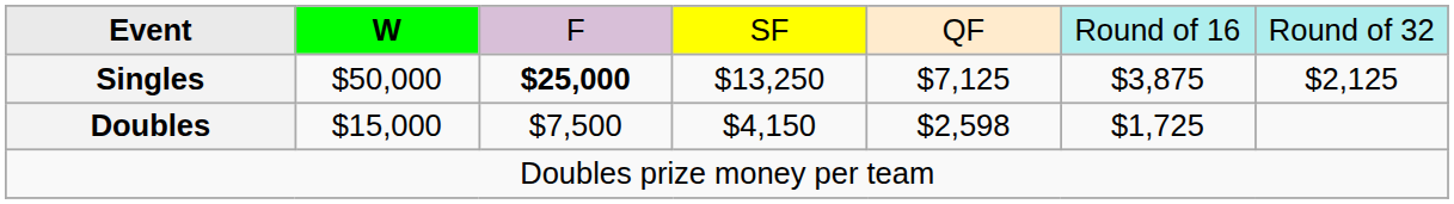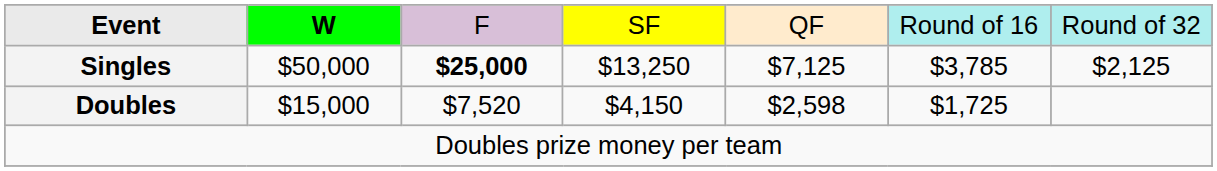Singles | column 6: $3,875 -> $3,785
Doubles | column 3: $7,500 -> $7,520
